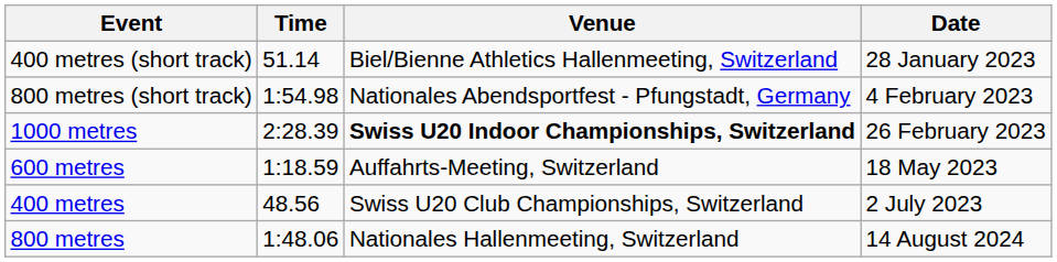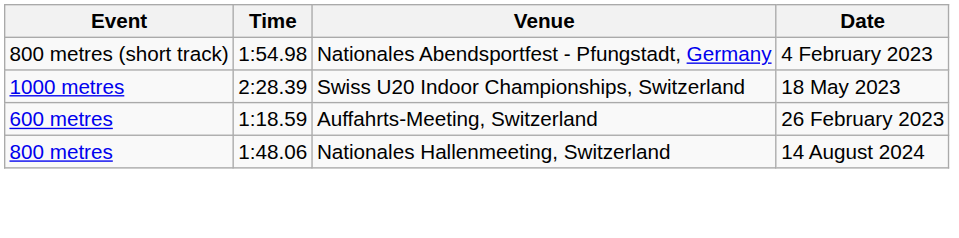- row: 400 metres (short track) | 51.14 | Biel/Bienne Athletics Hallenmeeting, Switzerland | 28 January 2023
1000 metres | Venue: bold -> normal
1000 metres | Date: 26 February 2023 -> 18 May 2023
600 metres | Date: 18 May 2023 -> 26 February 2023
- row: 400 metres | 48.56 | Swiss U20 Club Championships, Switzerland | 2 July 2023
